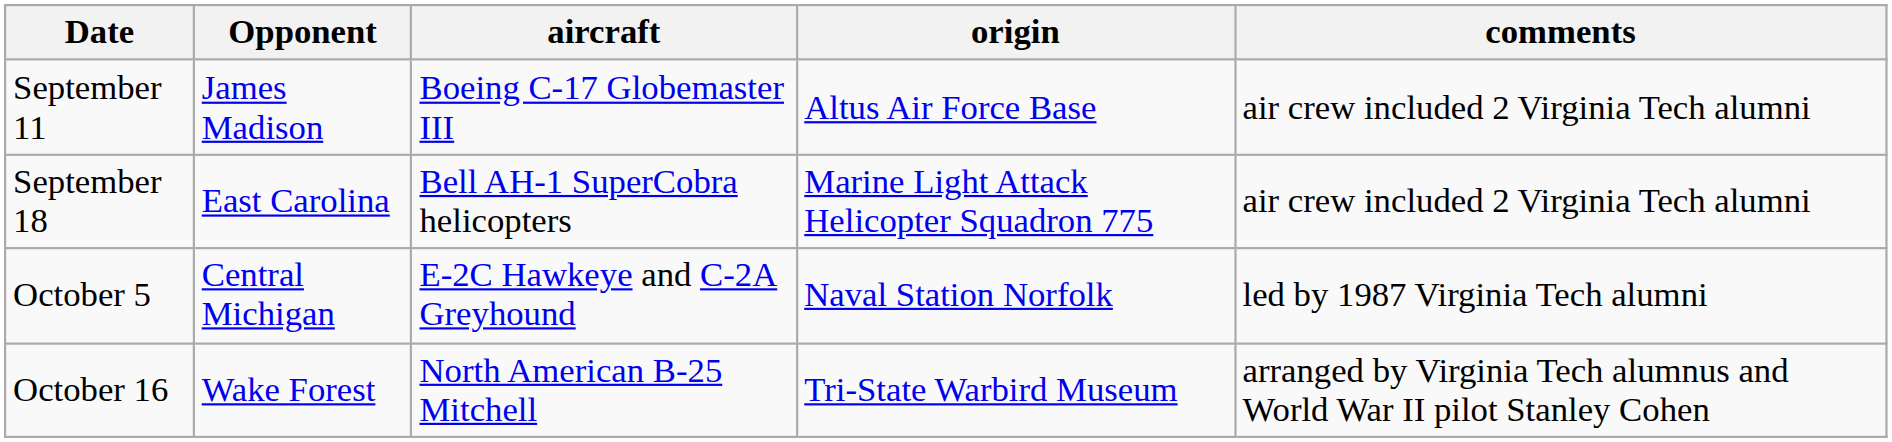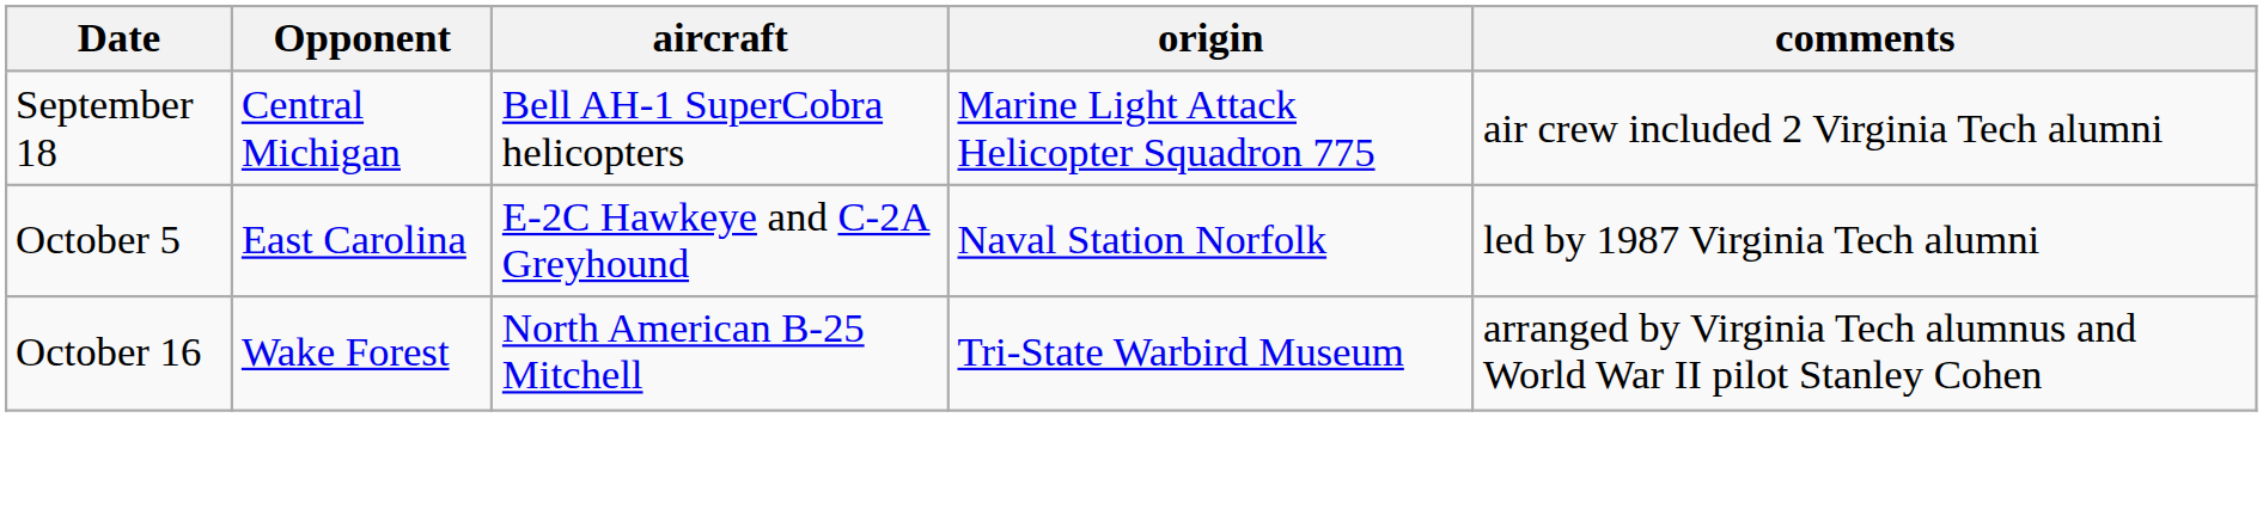- row: September 11 | James Madison | Boeing C-17 Globemaster III | Altus Air Force Base | air crew included 2 Virginia Tech alumni
September 18 | Opponent: East Carolina -> Central Michigan
October 5 | Opponent: Central Michigan -> East Carolina
